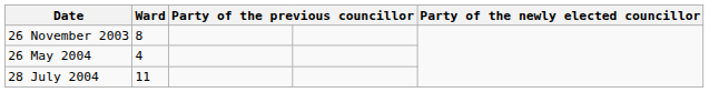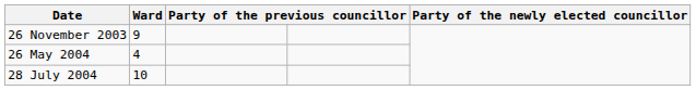26 November 2003 | Ward: 8 -> 9
28 July 2004 | Ward: 11 -> 10
